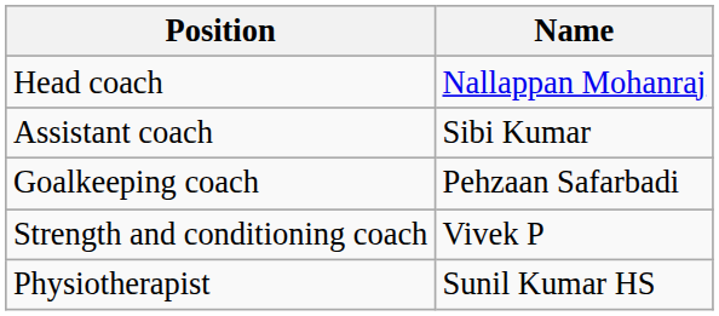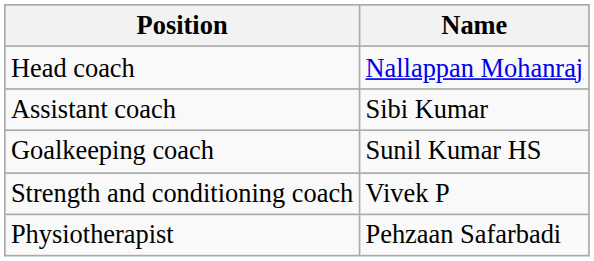Goalkeeping coach | Name: Pehzaan Safarbadi -> Sunil Kumar HS
Physiotherapist | Name: Sunil Kumar HS -> Pehzaan Safarbadi
